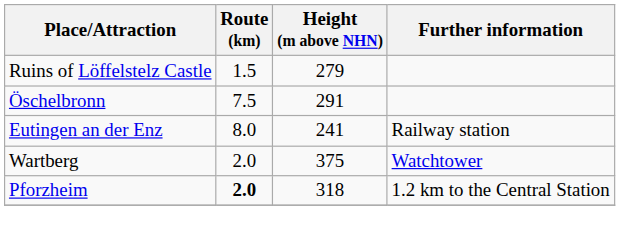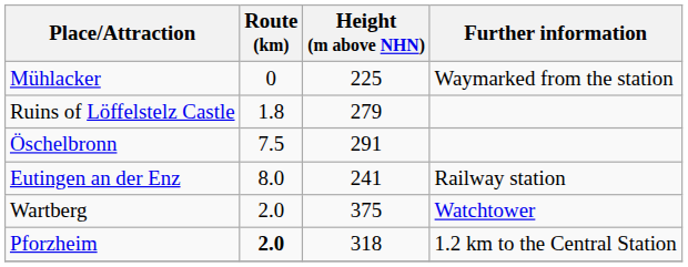+ row: Mühlacker | 0 | 225 | Waymarked from the station
Ruins of Löffelstelz Castle | Route (km): 1.5 -> 1.8
